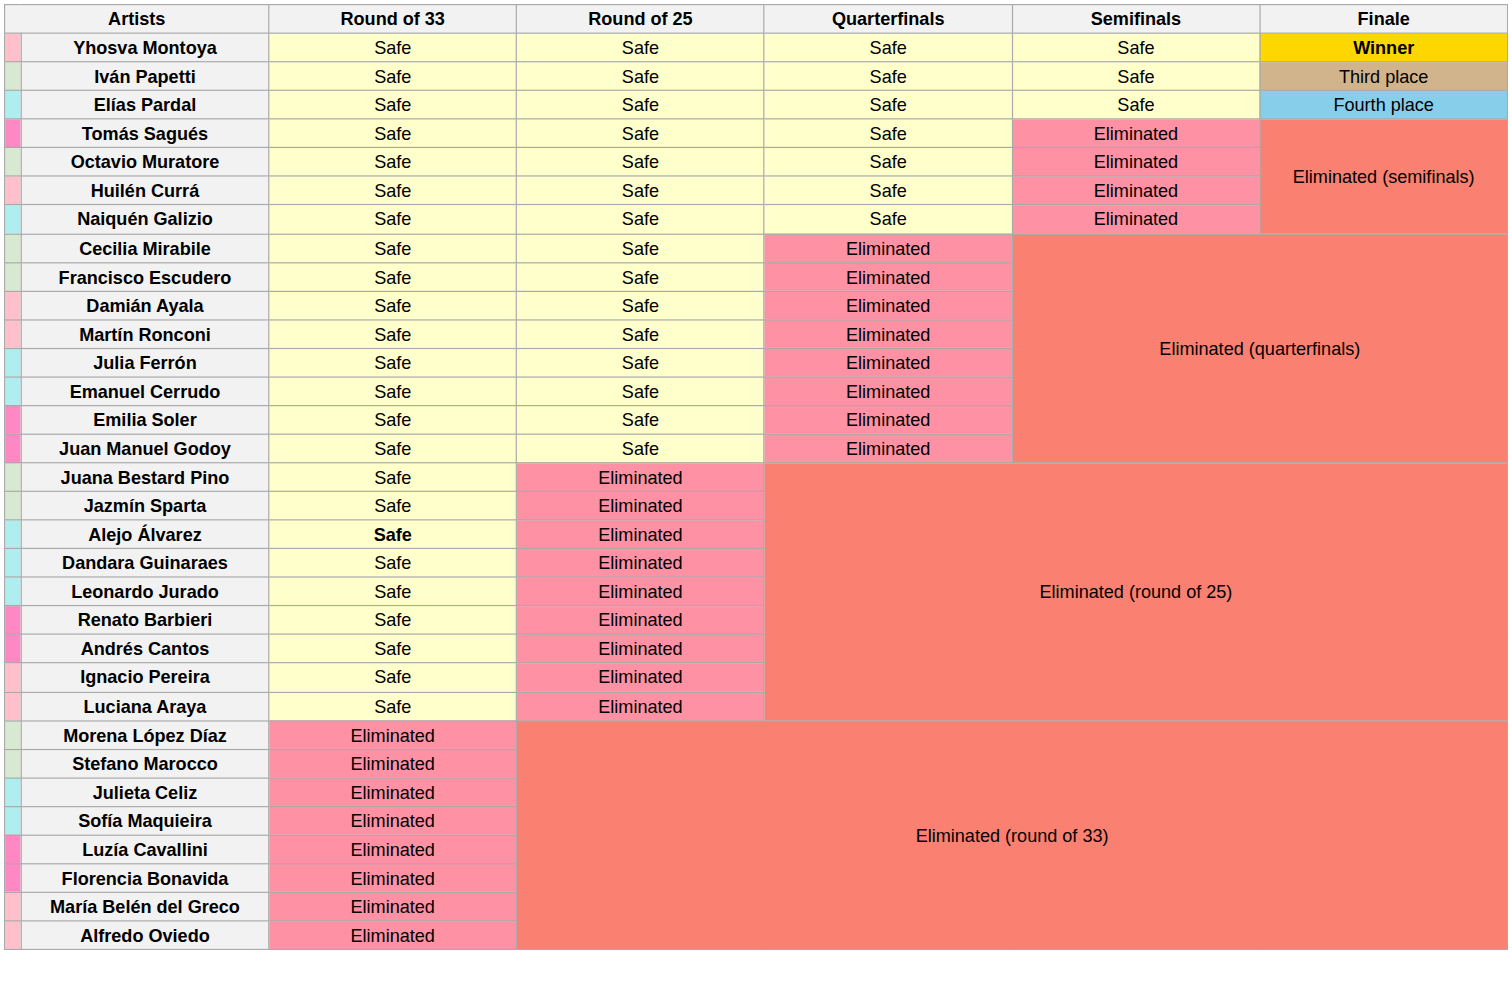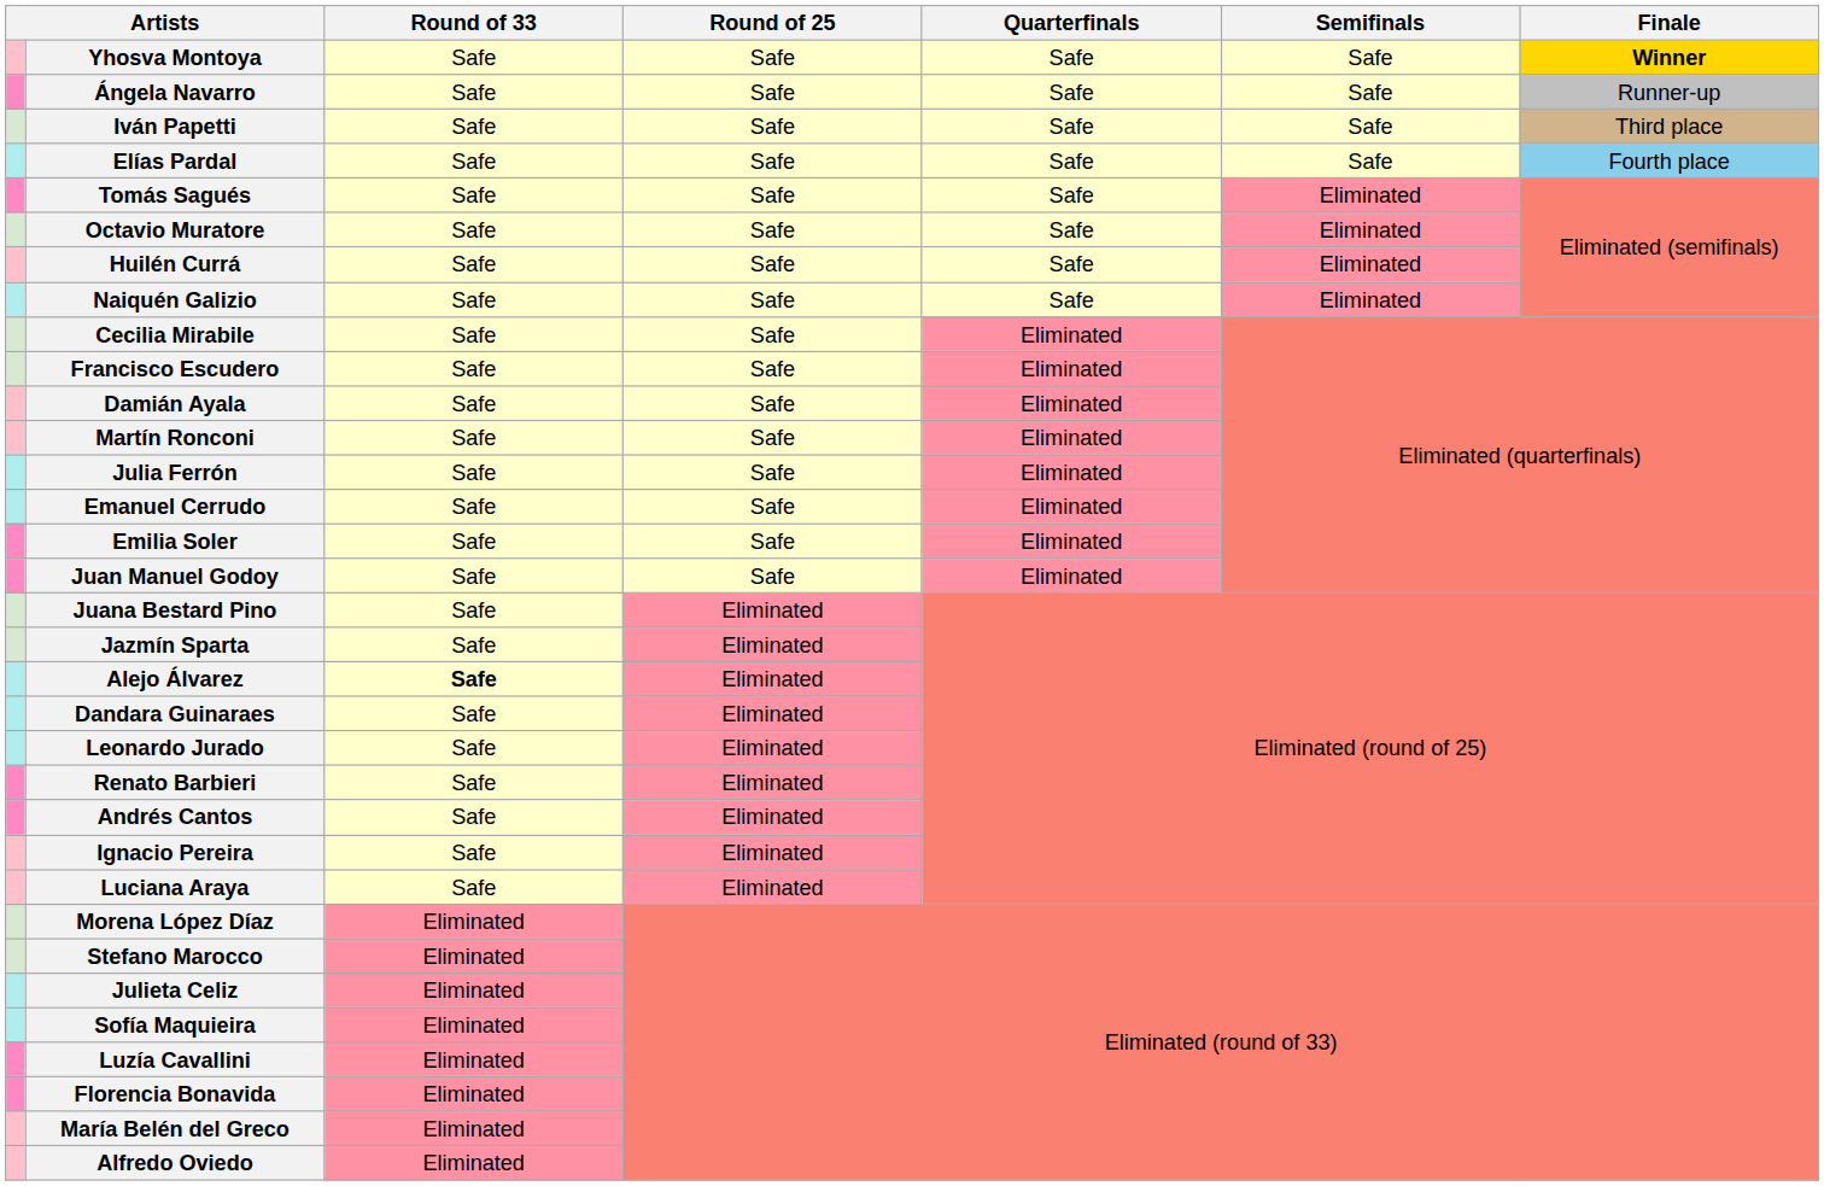+ row: Ángela Navarro | Safe | Safe | Safe | Safe | Runner-up
